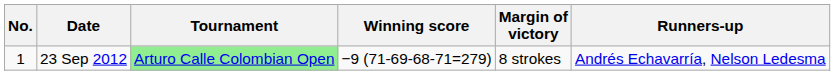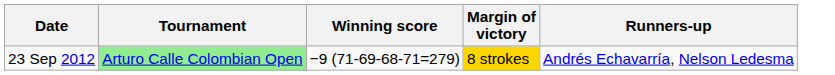- column: No. | 1
23 Sep 2012 | Margin of victory: no background -> gold background
